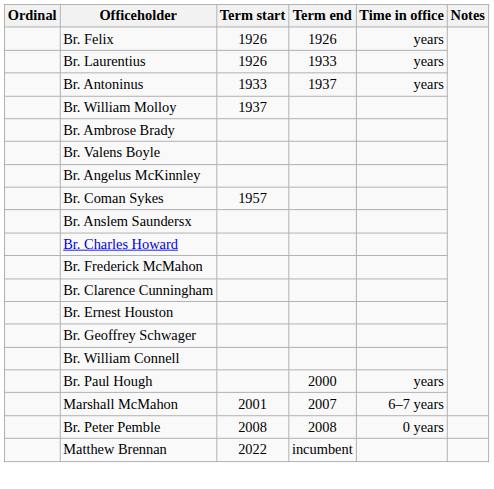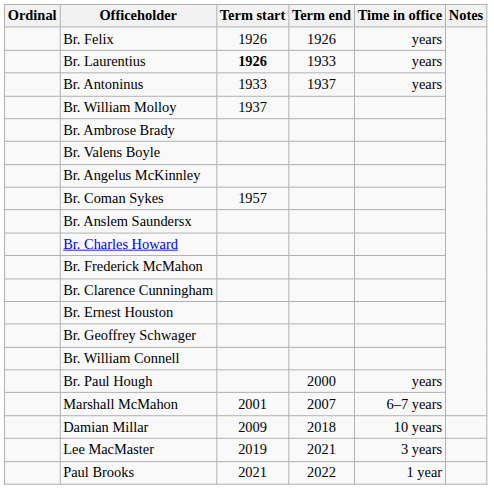Br. Laurentius | Term start: normal -> bold
- row: Br. Peter Pemble | 2008 | 2008 | 0 years
+ row: Damian Millar | 2009 | 2018 | 10 years
+ row: Lee MacMaster | 2019 | 2021 | 3 years
+ row: Paul Brooks | 2021 | 2022 | 1 year
- row: Matthew Brennan | 2022 | incumbent
